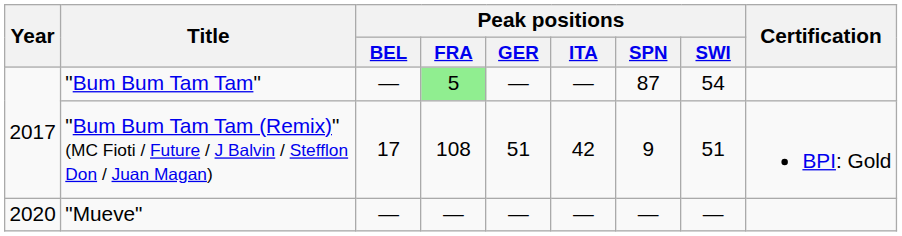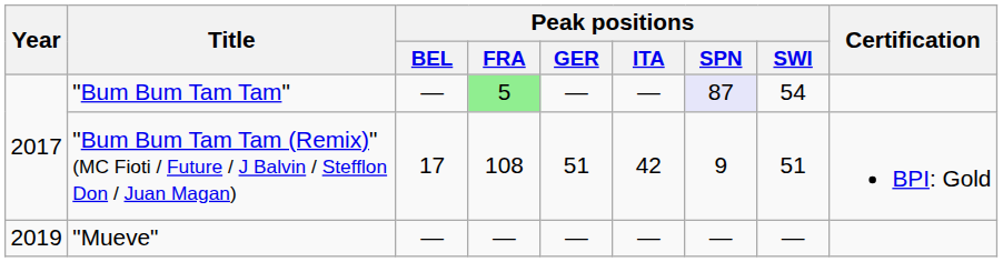"Bum Bum Tam Tam" | Peak positions / SPN: no background -> lavender background
"Mueve" | Year: 2020 -> 2019
